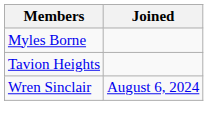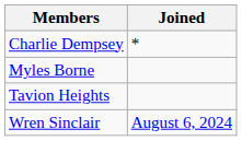+ row: Charlie Dempsey | *
